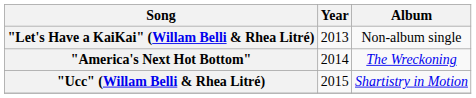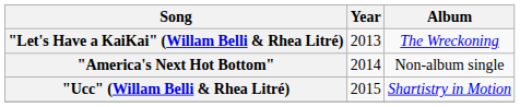"Let's Have a KaiKai" (Willam Belli & Rhea Litré) | Album: Non-album single -> The Wreckoning
"America's Next Hot Bottom" | Album: The Wreckoning -> Non-album single
